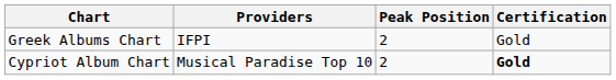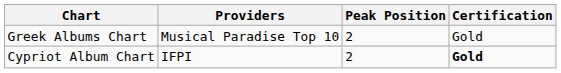Greek Albums Chart | Providers: IFPI -> Musical Paradise Top 10
Cypriot Album Chart | Providers: Musical Paradise Top 10 -> IFPI
